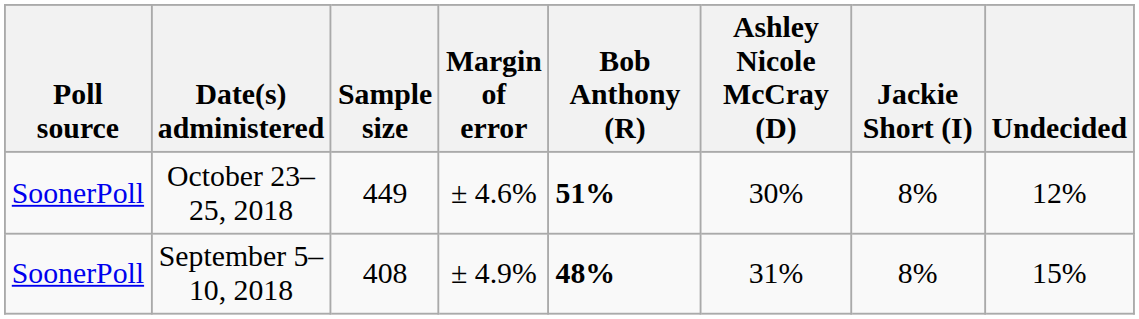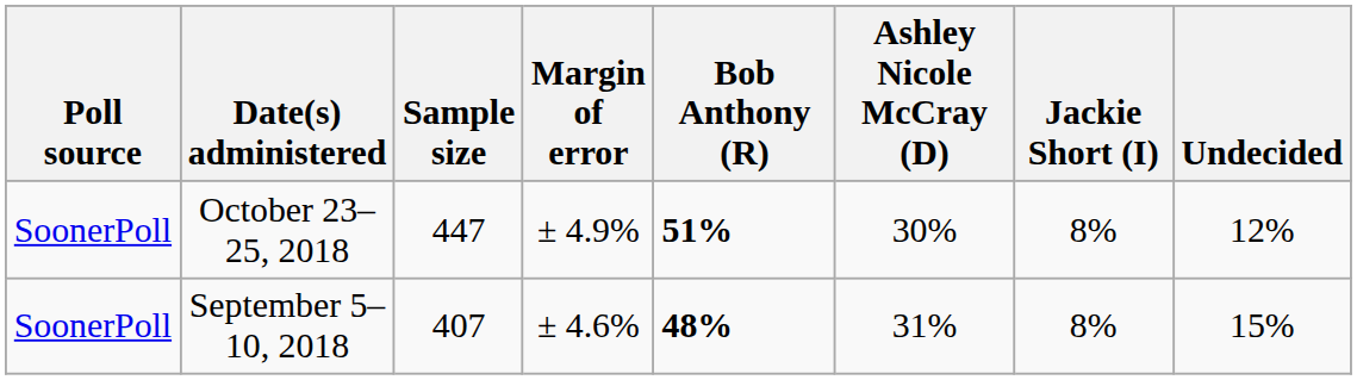October 23–25, 2018 | Sample size: 449 -> 447
October 23–25, 2018 | Margin of error: ± 4.6% -> ± 4.9%
September 5–10, 2018 | Sample size: 408 -> 407
September 5–10, 2018 | Margin of error: ± 4.9% -> ± 4.6%
